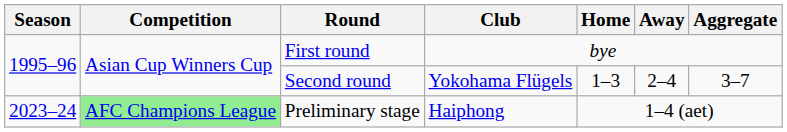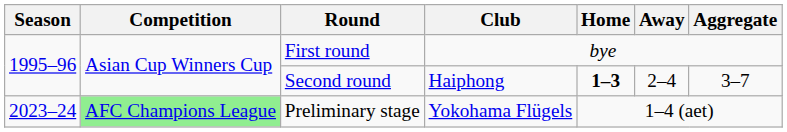Second round | Club: Yokohama Flügels -> Haiphong
Second round | Home: normal -> bold
Preliminary stage | Club: Haiphong -> Yokohama Flügels
